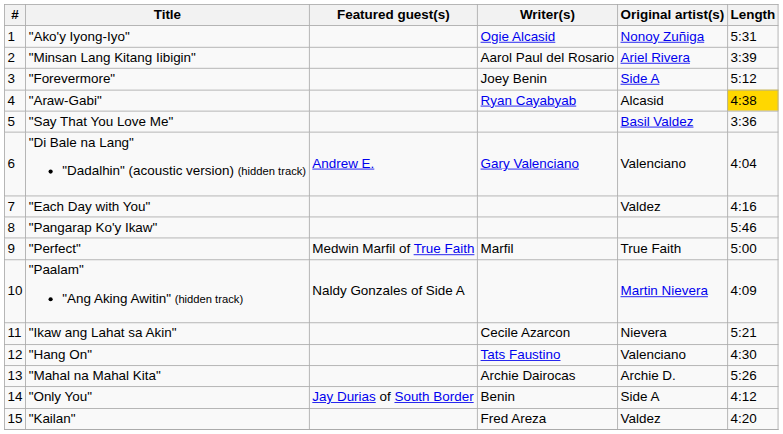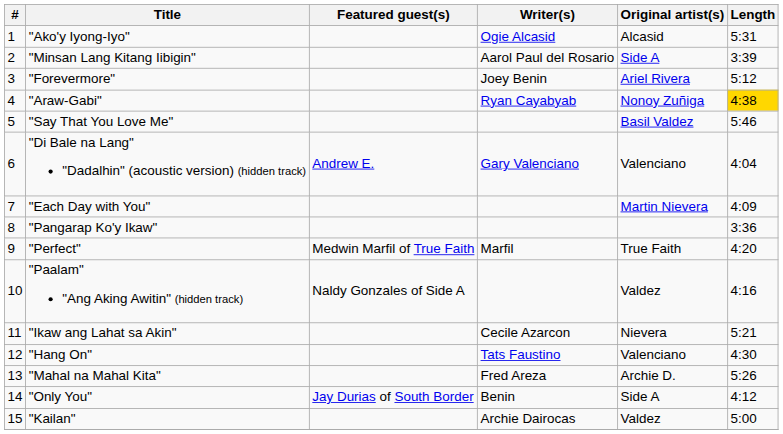"Ako'y Iyong-Iyo" | Original artist(s): Nonoy Zuñiga -> Alcasid
"Minsan Lang Kitang Iibigin" | Original artist(s): Ariel Rivera -> Side A
"Forevermore" | Original artist(s): Side A -> Ariel Rivera
"Araw-Gabi" | Original artist(s): Alcasid -> Nonoy Zuñiga
"Say That You Love Me" | Length: 3:36 -> 5:46
"Each Day with You" | Original artist(s): Valdez -> Martin Nievera
"Each Day with You" | Length: 4:16 -> 4:09
"Pangarap Ko'y Ikaw" | Length: 5:46 -> 3:36
"Perfect" | Length: 5:00 -> 4:20
"Paalam" "Ang Aking Awitin" (hidden track) | Original artist(s): Martin Nievera -> Valdez
"Paalam" "Ang Aking Awitin" (hidden track) | Length: 4:09 -> 4:16
"Mahal na Mahal Kita" | Writer(s): Archie Dairocas -> Fred Areza
"Kailan" | Writer(s): Fred Areza -> Archie Dairocas
"Kailan" | Length: 4:20 -> 5:00
